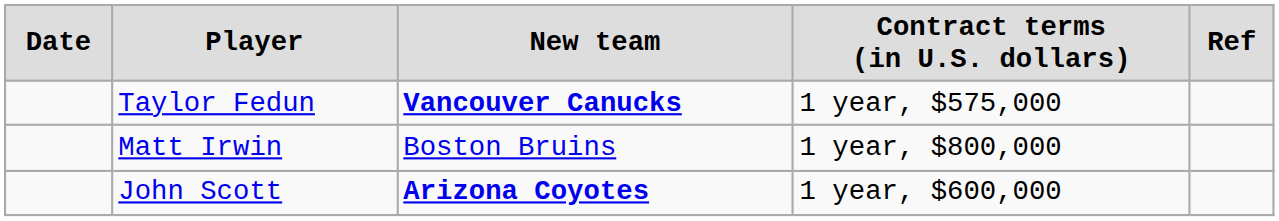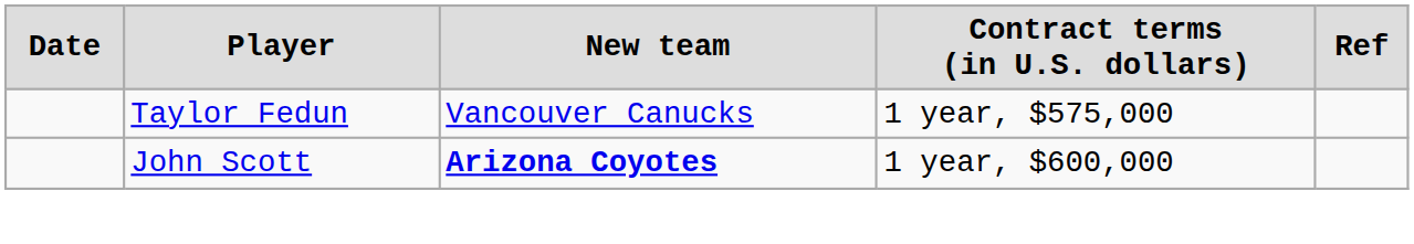Taylor Fedun | column 3: bold -> normal
- row: Matt Irwin | Boston Bruins | 1 year, $800,000
